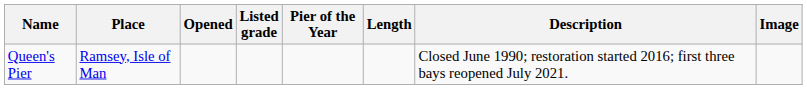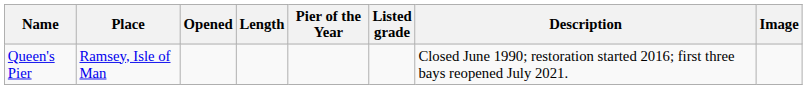columns swapped: Length <-> Listed grade
